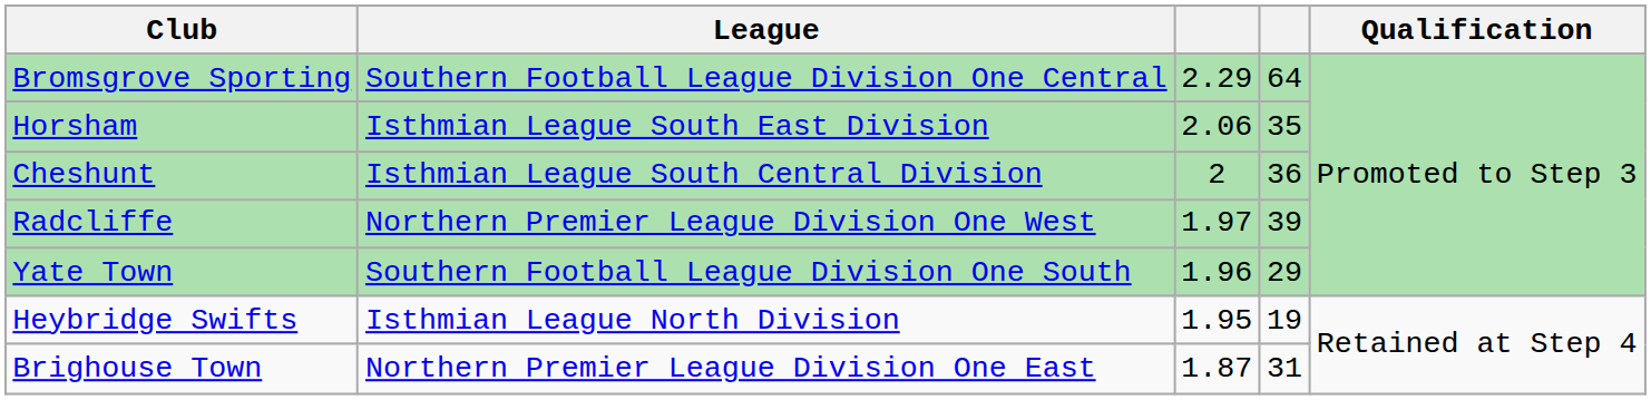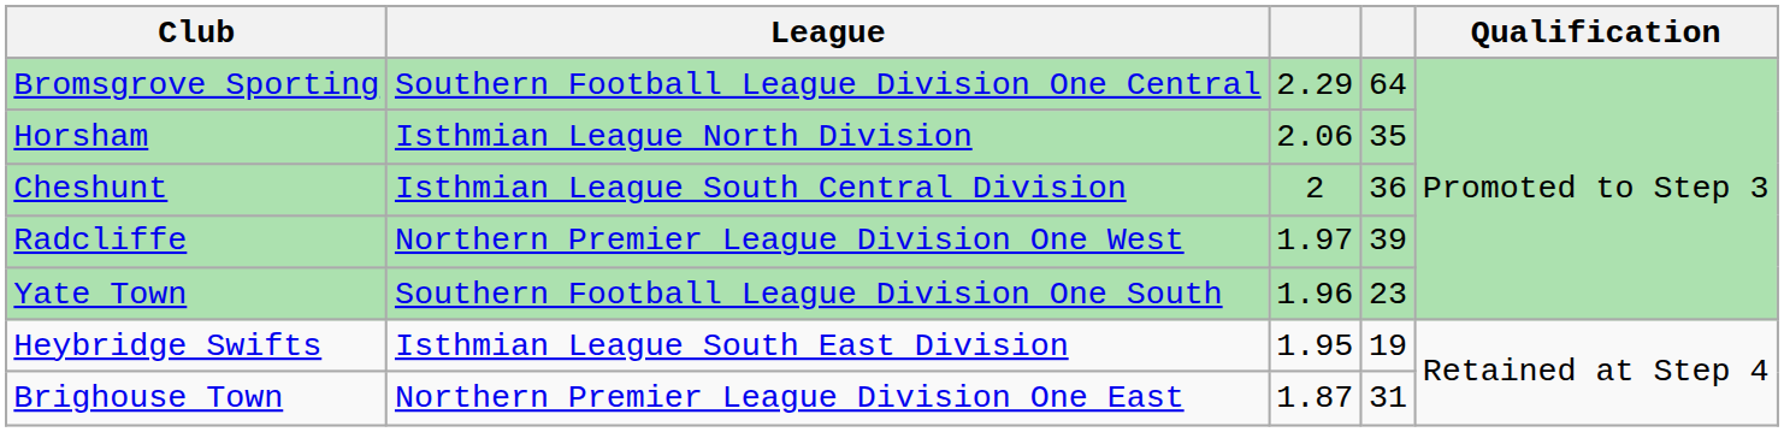Horsham | League: Isthmian League South East Division -> Isthmian League North Division
Yate Town | column 4: 29 -> 23
Heybridge Swifts | League: Isthmian League North Division -> Isthmian League South East Division
